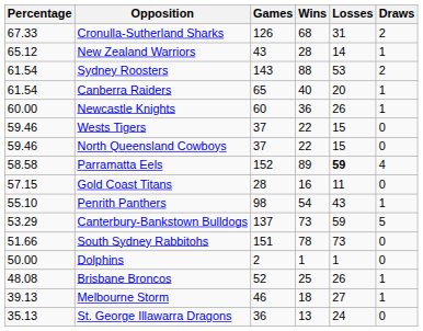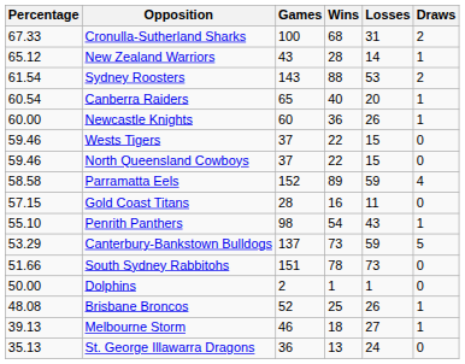Cronulla-Sutherland Sharks | Games: 126 -> 100
Canberra Raiders | Percentage: 61.54 -> 60.54
Parramatta Eels | Losses: bold -> normal
